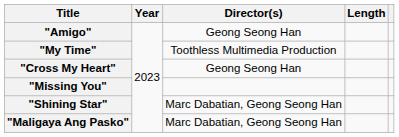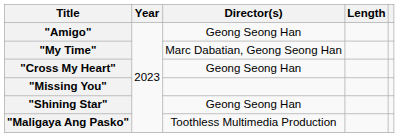"My Time" | Director(s): Toothless Multimedia Production -> Marc Dabatian, Geong Seong Han
"Shining Star" | Director(s): Marc Dabatian, Geong Seong Han -> Geong Seong Han
"Maligaya Ang Pasko" | Director(s): Marc Dabatian, Geong Seong Han -> Toothless Multimedia Production
